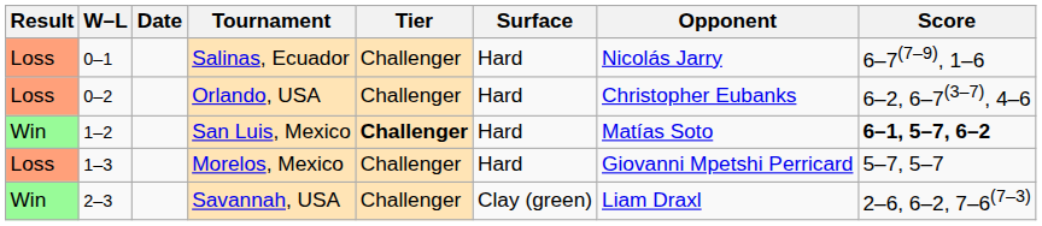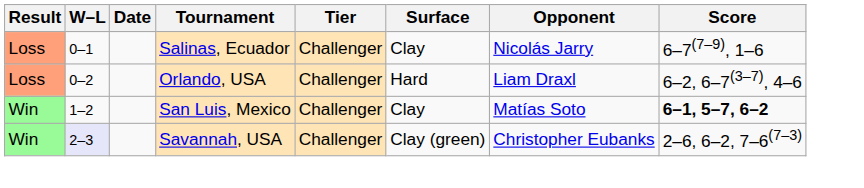Salinas, Ecuador | Surface: Hard -> Clay
Orlando, USA | Opponent: Christopher Eubanks -> Liam Draxl
San Luis, Mexico | Tier: bold -> normal
San Luis, Mexico | Surface: Hard -> Clay
- row: Loss | 1–3 | Morelos, Mexico | Challenger | Hard | Giovanni Mpetshi Perricard | 5–7, 5–7
Savannah, USA | W–L: no background -> lavender background
Savannah, USA | Opponent: Liam Draxl -> Christopher Eubanks
